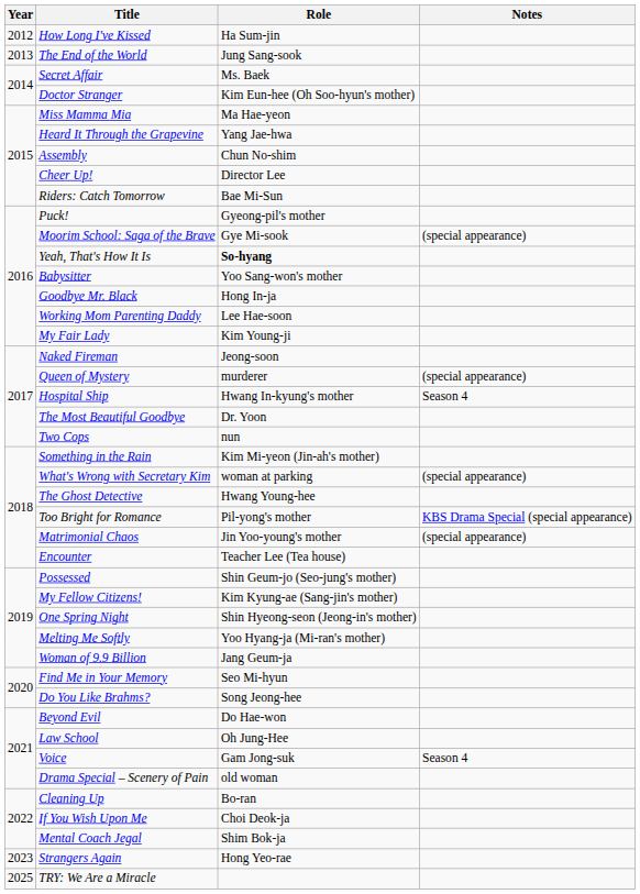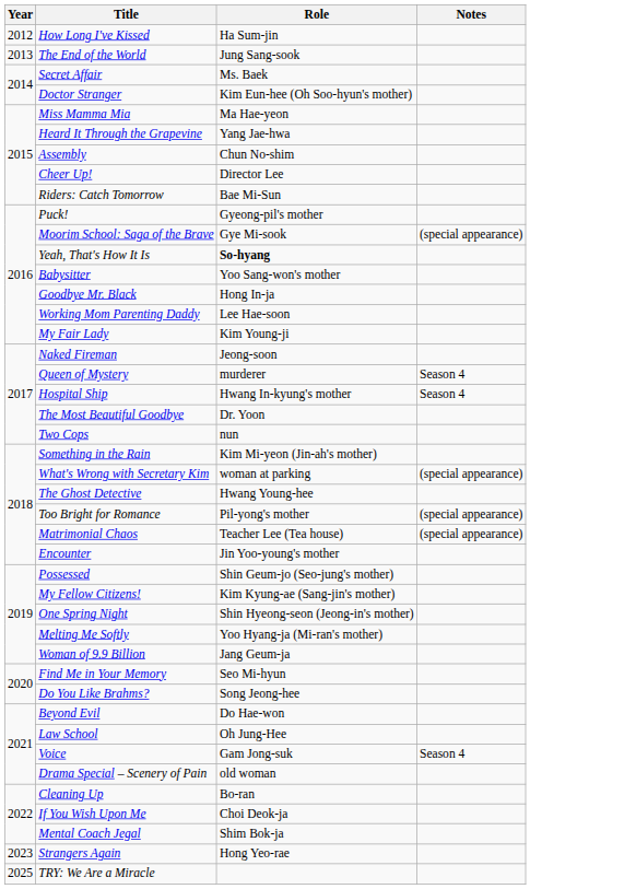Queen of Mystery | Notes: (special appearance) -> Season 4
Too Bright for Romance | Notes: KBS Drama Special (special appearance) -> (special appearance)
Matrimonial Chaos | Role: Jin Yoo-young's mother -> Teacher Lee (Tea house)
Encounter | Role: Teacher Lee (Tea house) -> Jin Yoo-young's mother
